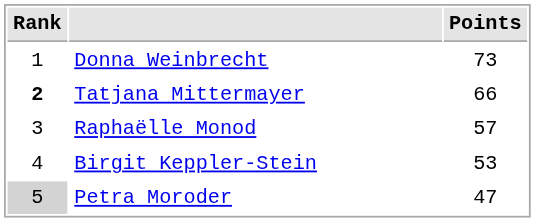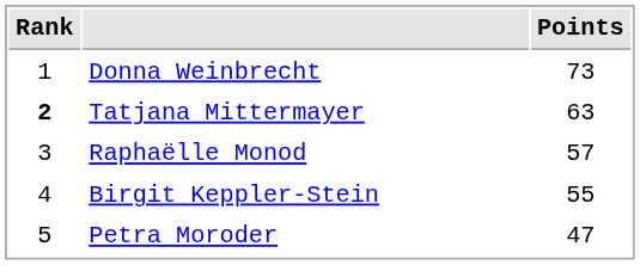Tatjana Mittermayer | Points: 66 -> 63
Birgit Keppler-Stein | Points: 53 -> 55
Petra Moroder | Rank: lightgrey background -> no background
